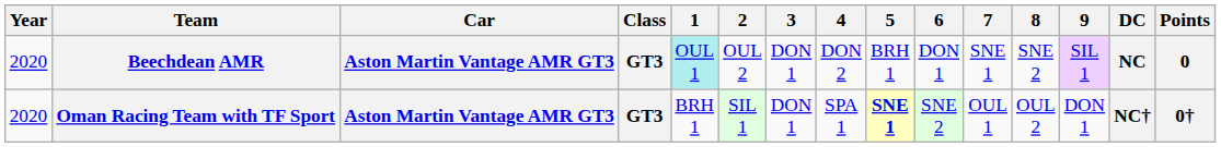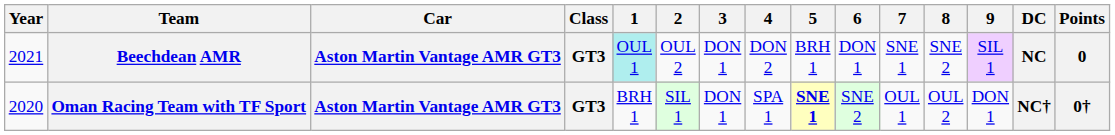Beechdean AMR | Year: 2020 -> 2021
